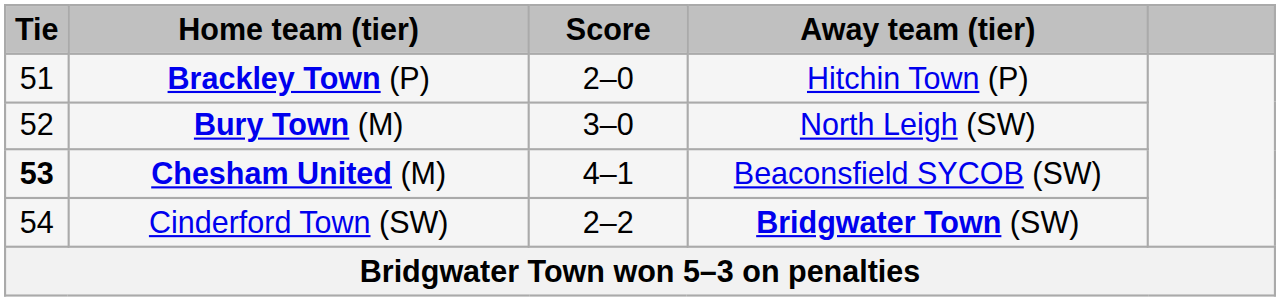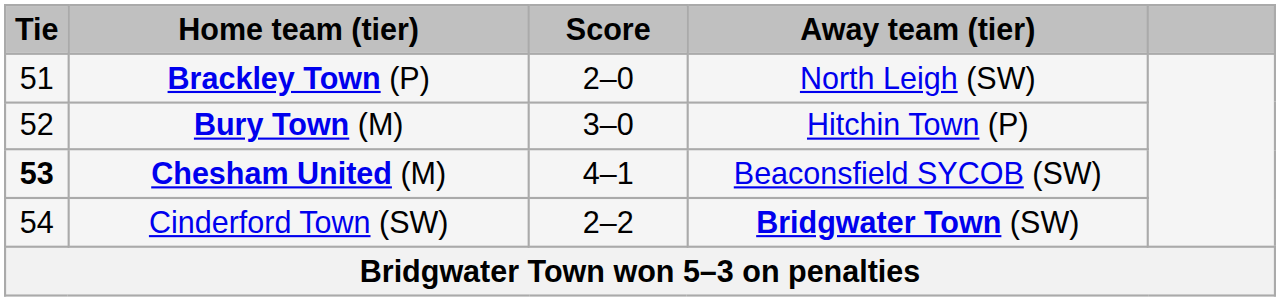Brackley Town (P) | Away team (tier): Hitchin Town (P) -> North Leigh (SW)
Bury Town (M) | Away team (tier): North Leigh (SW) -> Hitchin Town (P)
